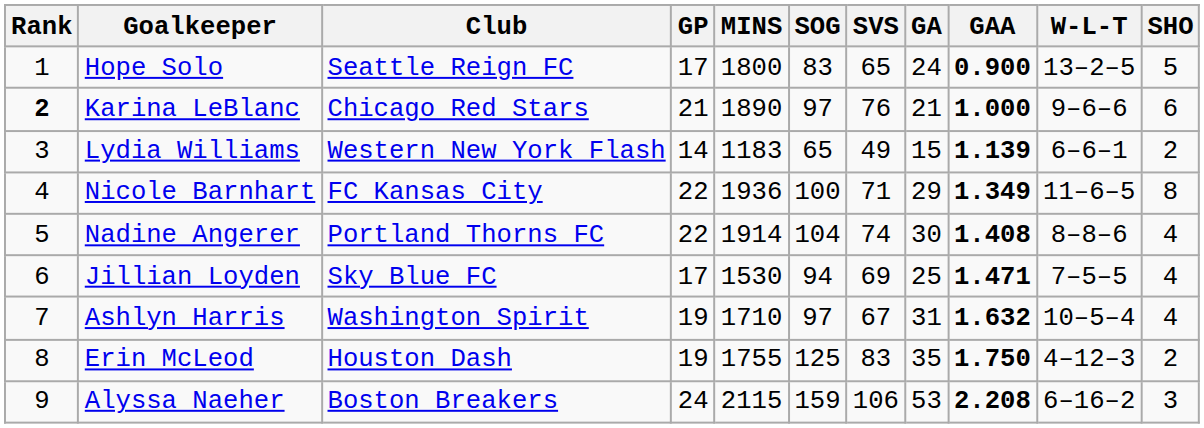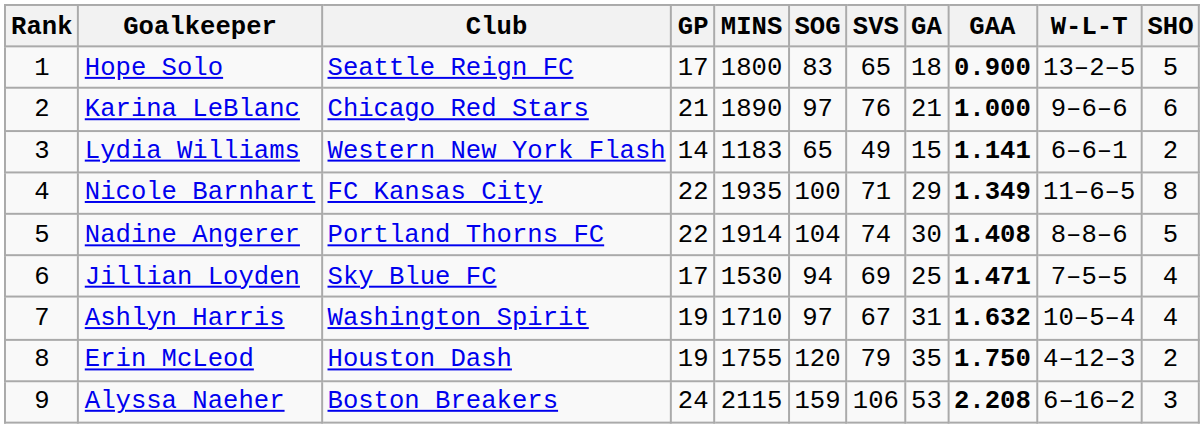Hope Solo | GA: 24 -> 18
Karina LeBlanc | Rank: bold -> normal
Lydia Williams | GAA: 1.139 -> 1.141
Nicole Barnhart | MINS: 1936 -> 1935
Nadine Angerer | SHO: 4 -> 5
Erin McLeod | SOG: 125 -> 120
Erin McLeod | SVS: 83 -> 79
